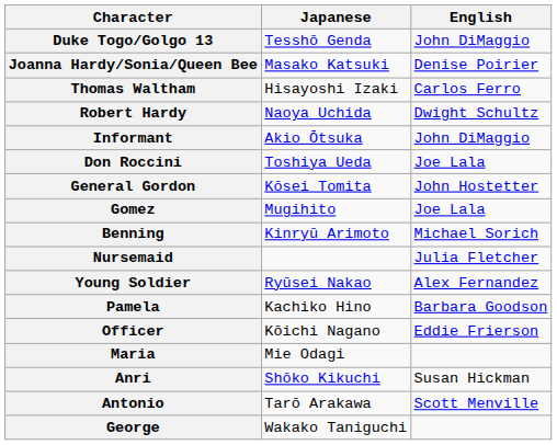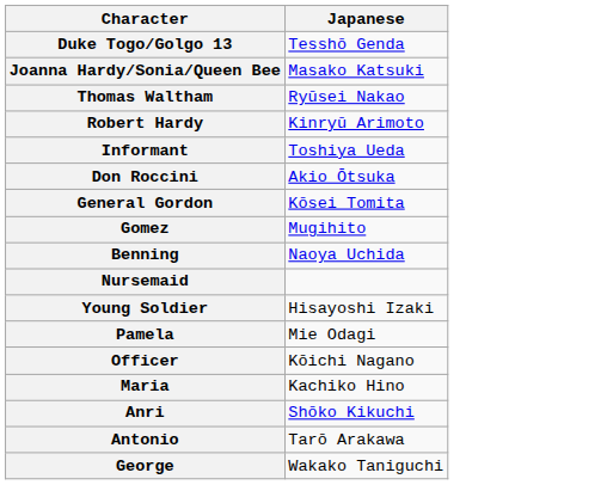- column: English | John DiMaggio | Denise Poirier | Carlos Ferro | Dwight Schultz | John DiMaggio | Joe Lala | John Hostetter | Joe Lala | Michael Sorich | Julia Fletcher | Alex Fernandez | Barbara Goodson | Eddie Frierson | Susan Hickman | Scott Menville
Thomas Waltham | Japanese: Hisayoshi Izaki -> Ryūsei Nakao
Robert Hardy | Japanese: Naoya Uchida -> Kinryū Arimoto
Informant | Japanese: Akio Ōtsuka -> Toshiya Ueda
Don Roccini | Japanese: Toshiya Ueda -> Akio Ōtsuka
Benning | Japanese: Kinryū Arimoto -> Naoya Uchida
Young Soldier | Japanese: Ryūsei Nakao -> Hisayoshi Izaki
Pamela | Japanese: Kachiko Hino -> Mie Odagi
Maria | Japanese: Mie Odagi -> Kachiko Hino
